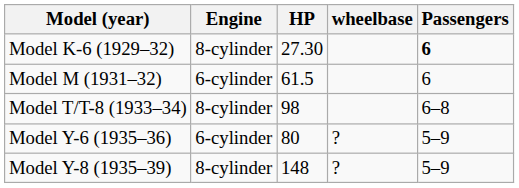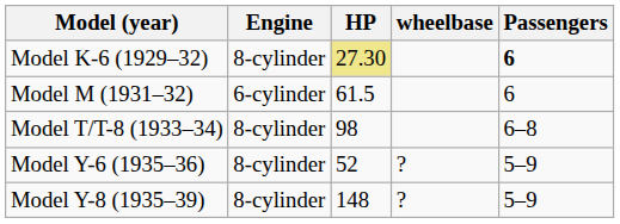Model K-6 (1929–32) | HP: no background -> khaki background
Model Y-6 (1935–36) | Engine: 6-cylinder -> 8-cylinder
Model Y-6 (1935–36) | HP: 80 -> 52
